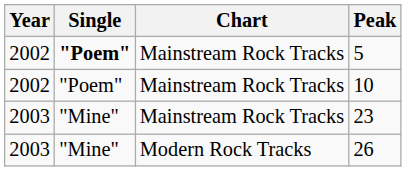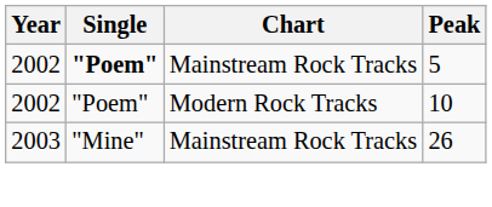10 | Chart: Mainstream Rock Tracks -> Modern Rock Tracks
- row: 2003 | "Mine" | Mainstream Rock Tracks | 23
26 | Chart: Modern Rock Tracks -> Mainstream Rock Tracks
